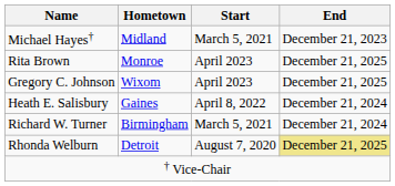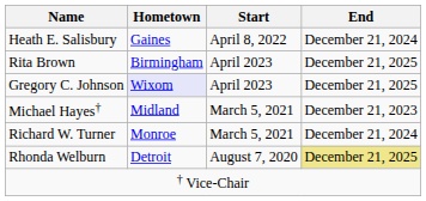rows swapped: Michael Hayes† <-> Heath E. Salisbury
Rita Brown | Hometown: Monroe -> Birmingham
Gregory C. Johnson | Hometown: no background -> lavender background
Richard W. Turner | Hometown: Birmingham -> Monroe
